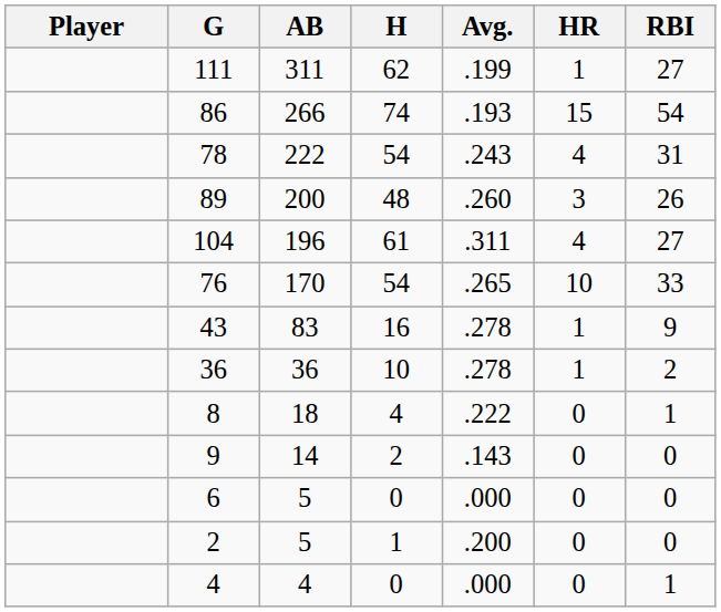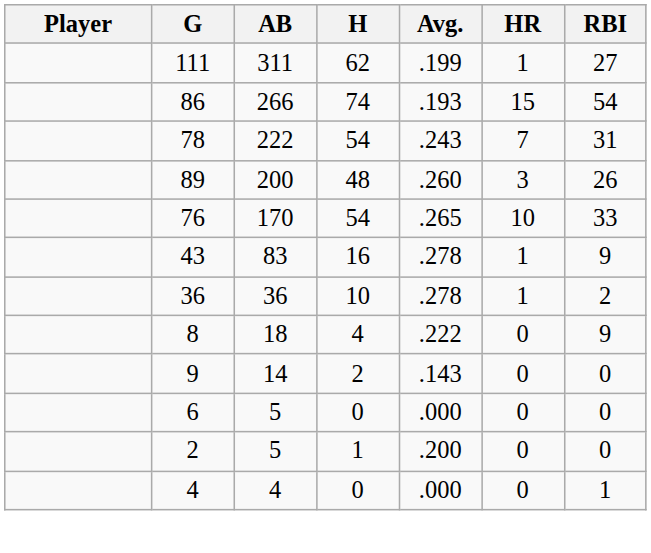78 | HR: 4 -> 7
- row: 104 | 196 | 61 | .311 | 4 | 27
8 | RBI: 1 -> 9
